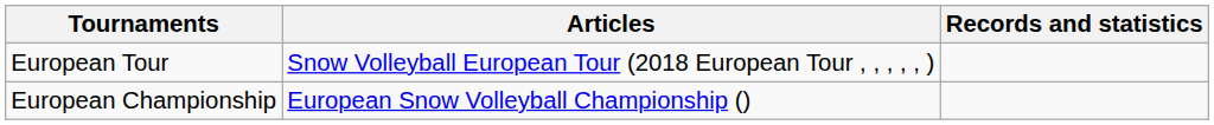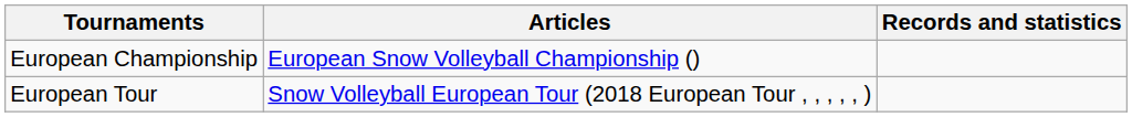rows swapped: European Championship <-> European Tour
